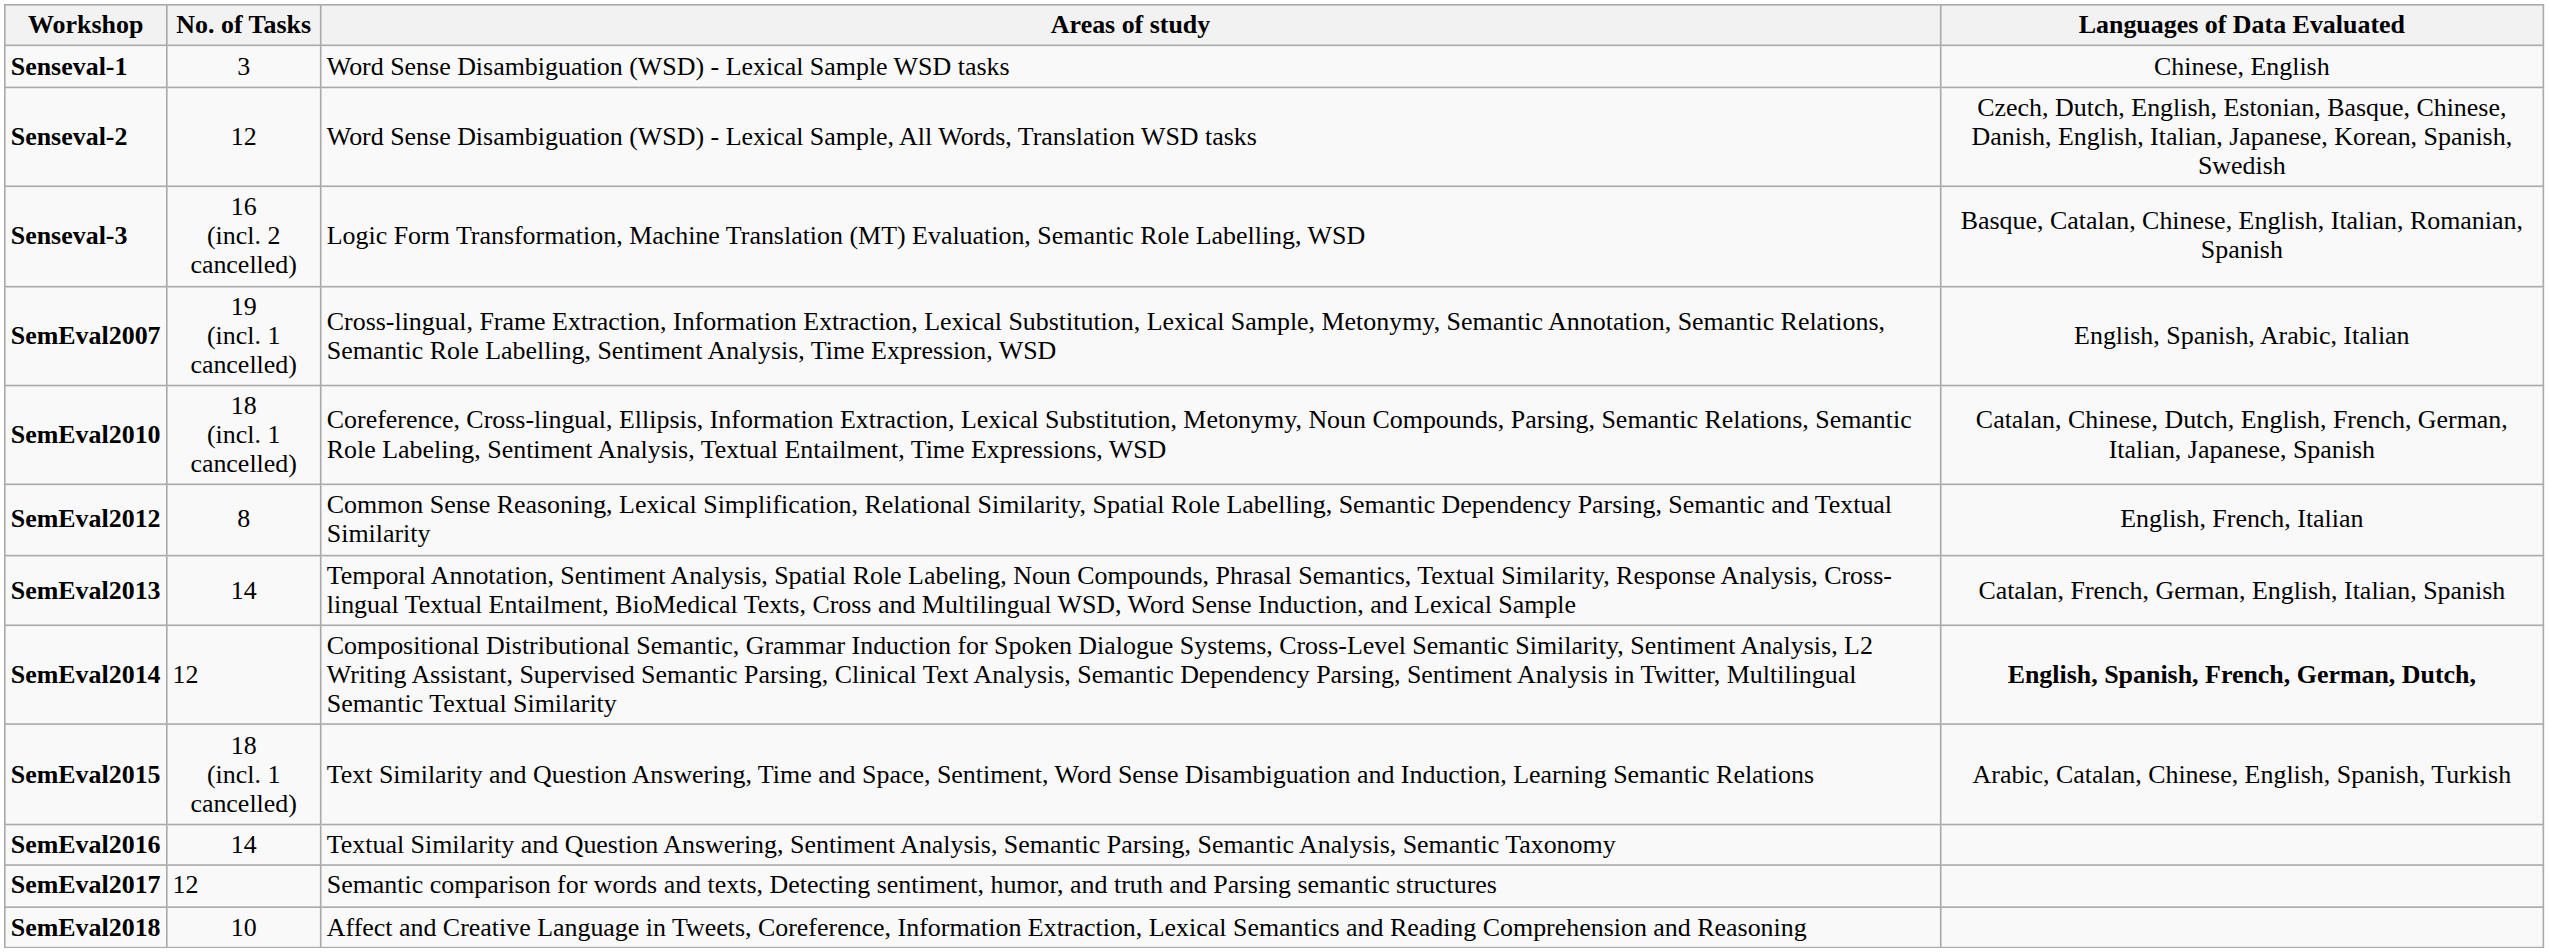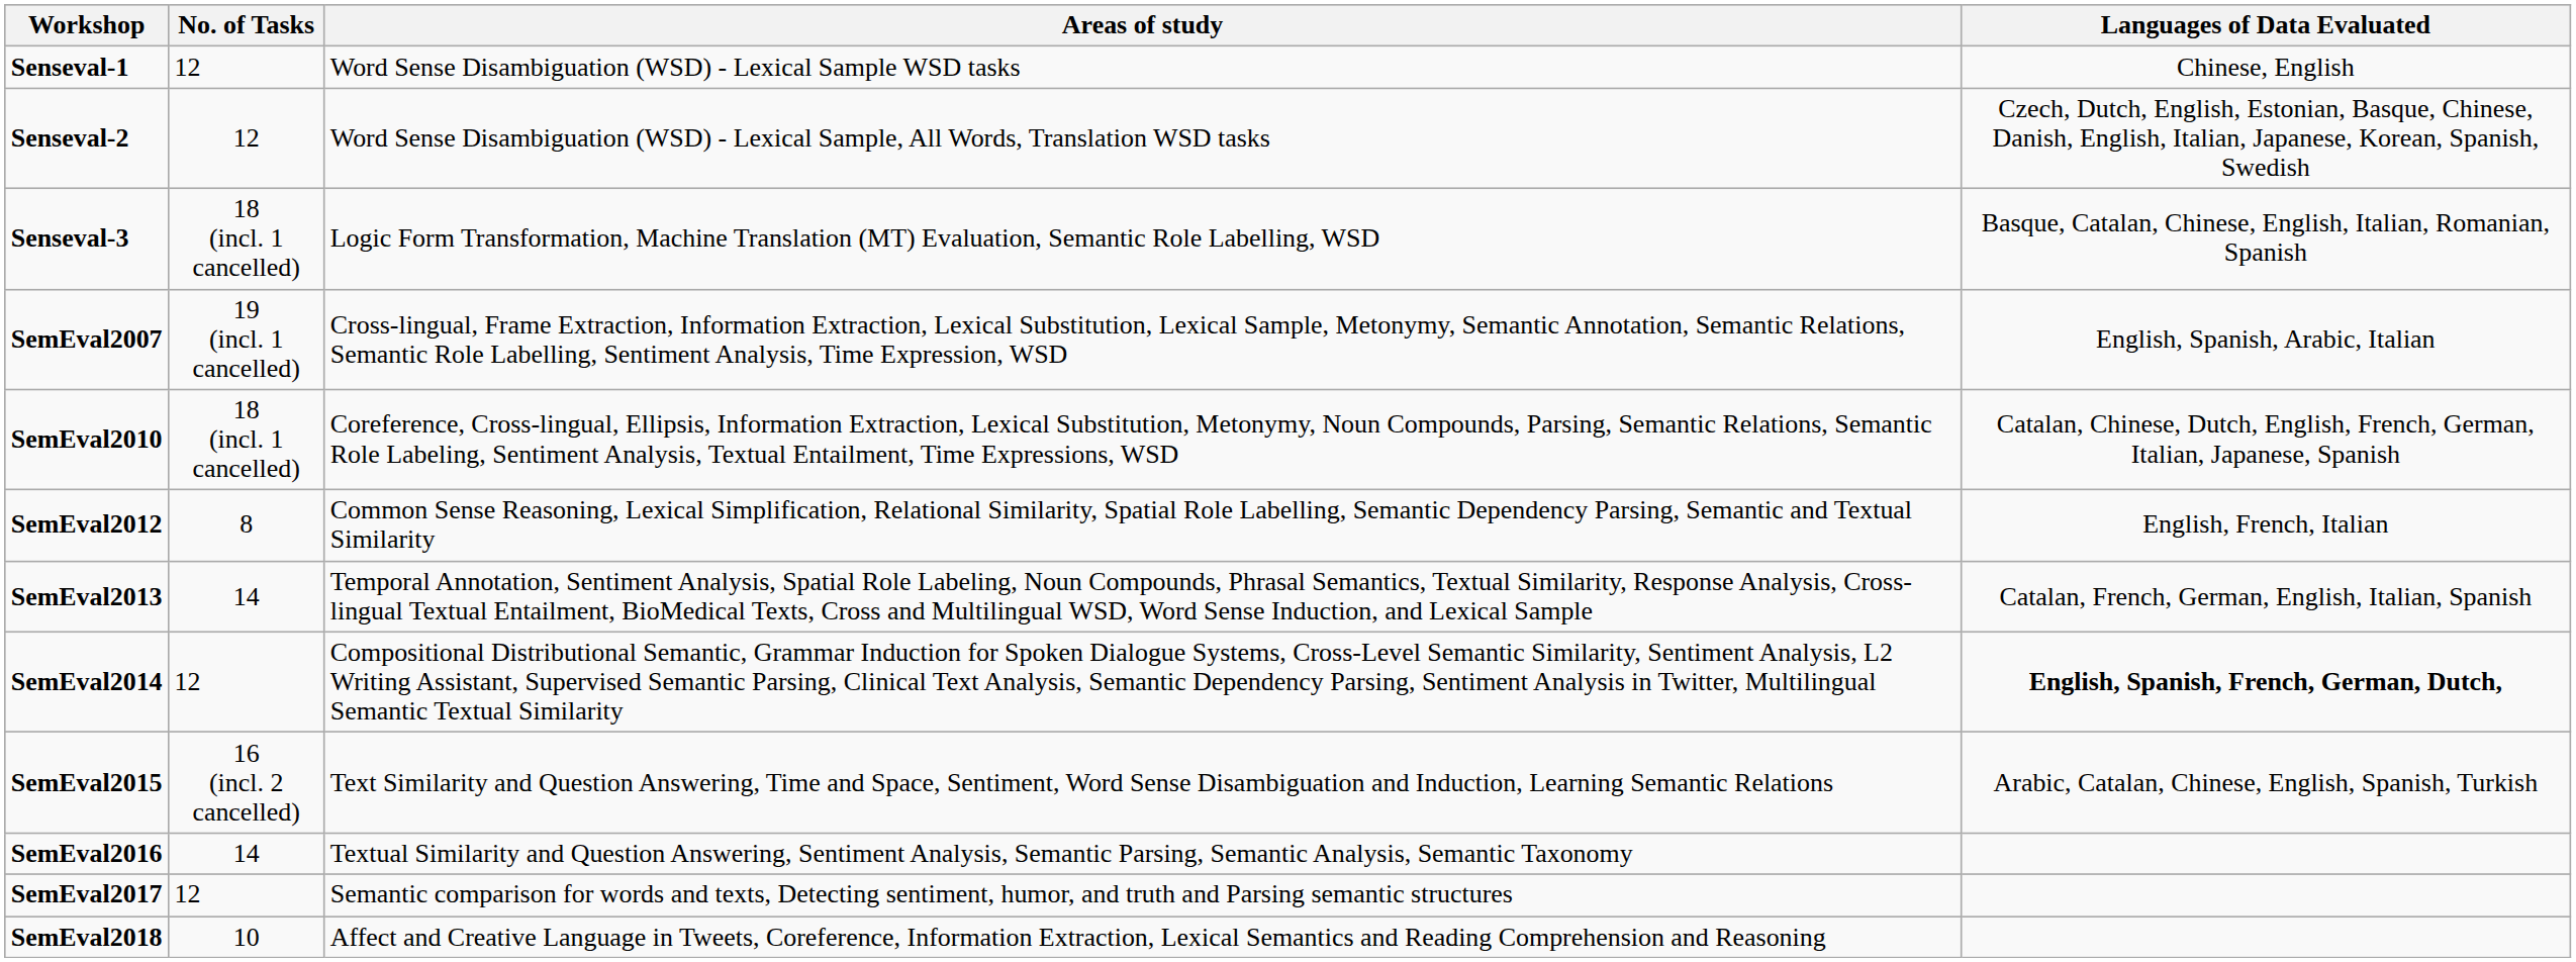Senseval-1 | No. of Tasks: 3 -> 12
Senseval-3 | No. of Tasks: 16 (incl. 2 cancelled) -> 18 (incl. 1 cancelled)
SemEval2015 | No. of Tasks: 18 (incl. 1 cancelled) -> 16 (incl. 2 cancelled)
